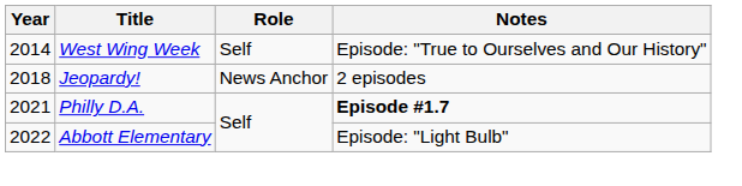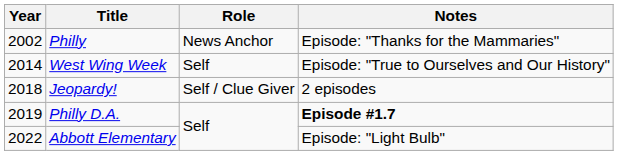+ row: 2002 | Philly | News Anchor | Episode: "Thanks for the Mammaries"
Jeopardy! | Role: News Anchor -> Self / Clue Giver
Philly D.A. | Year: 2021 -> 2019
